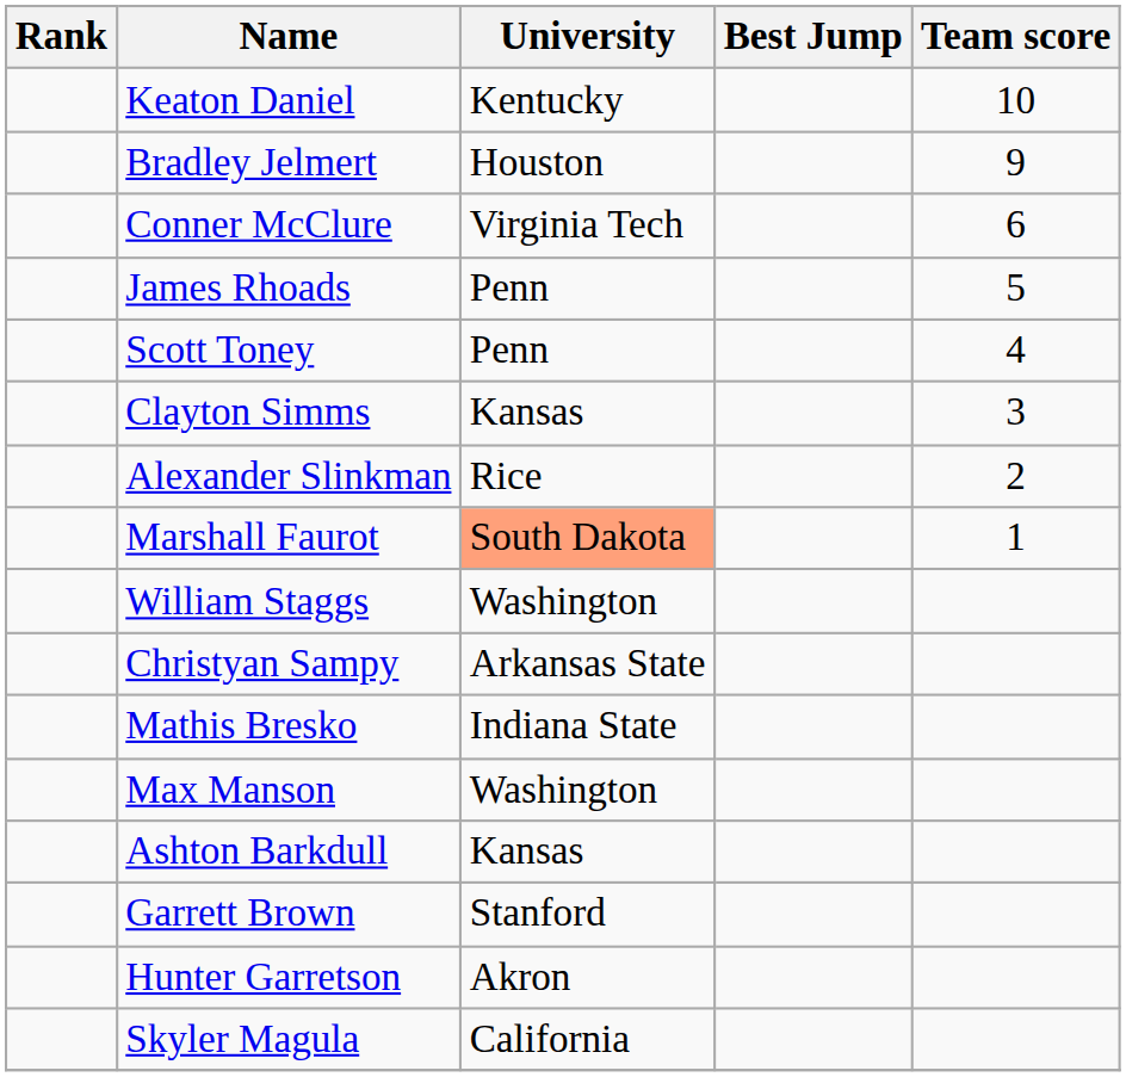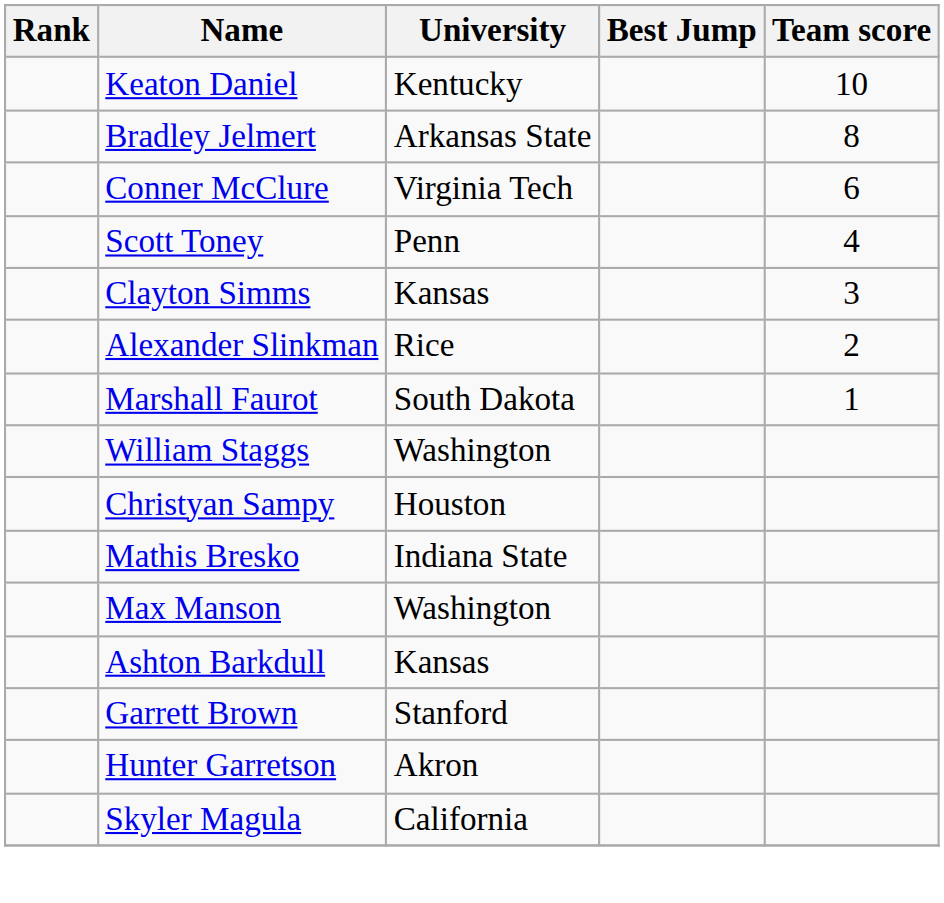Bradley Jelmert | University: Houston -> Arkansas State
Bradley Jelmert | Team score: 9 -> 8
- row: James Rhoads | Penn | 5
Marshall Faurot | University: lightsalmon background -> no background
Christyan Sampy | University: Arkansas State -> Houston
